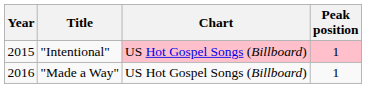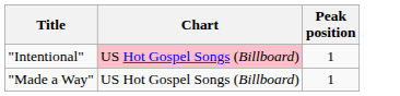- column: Year | 2015 | 2016
"Intentional" | Peak position: pink background -> no background
